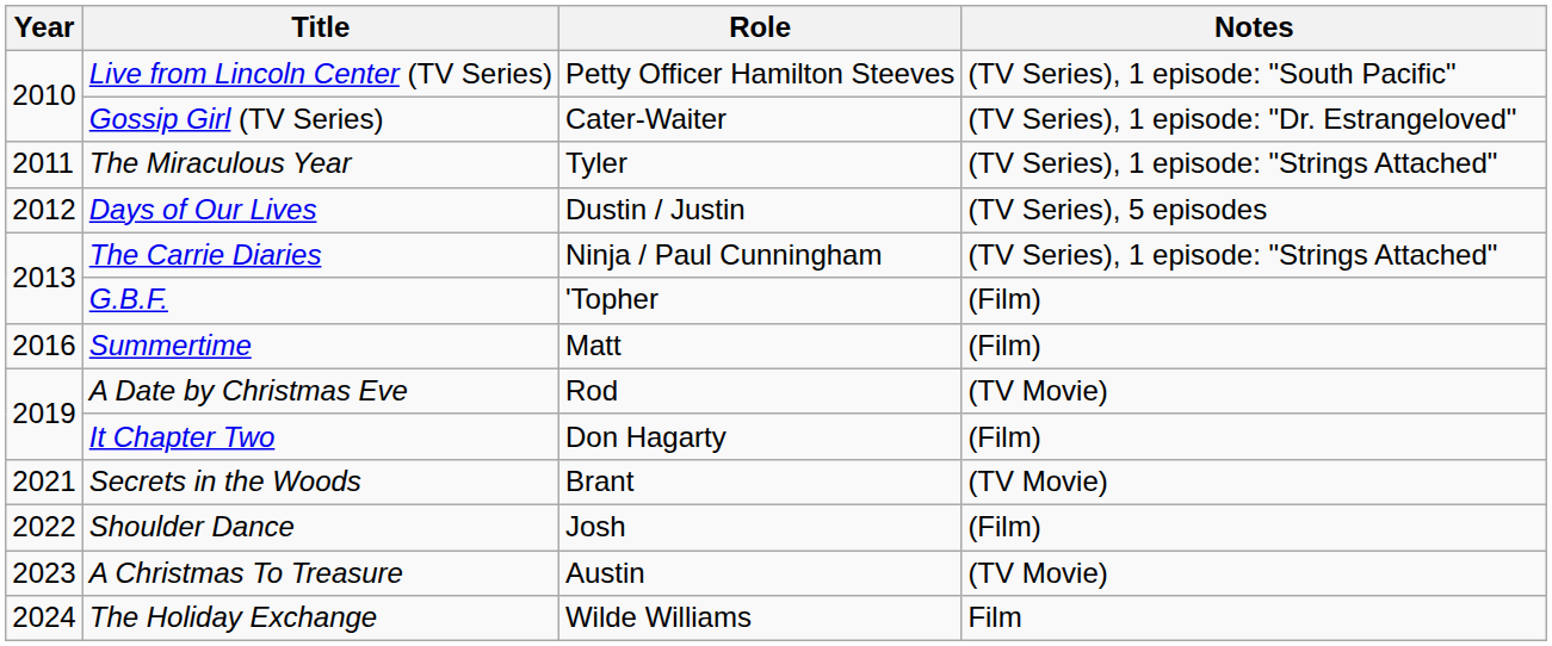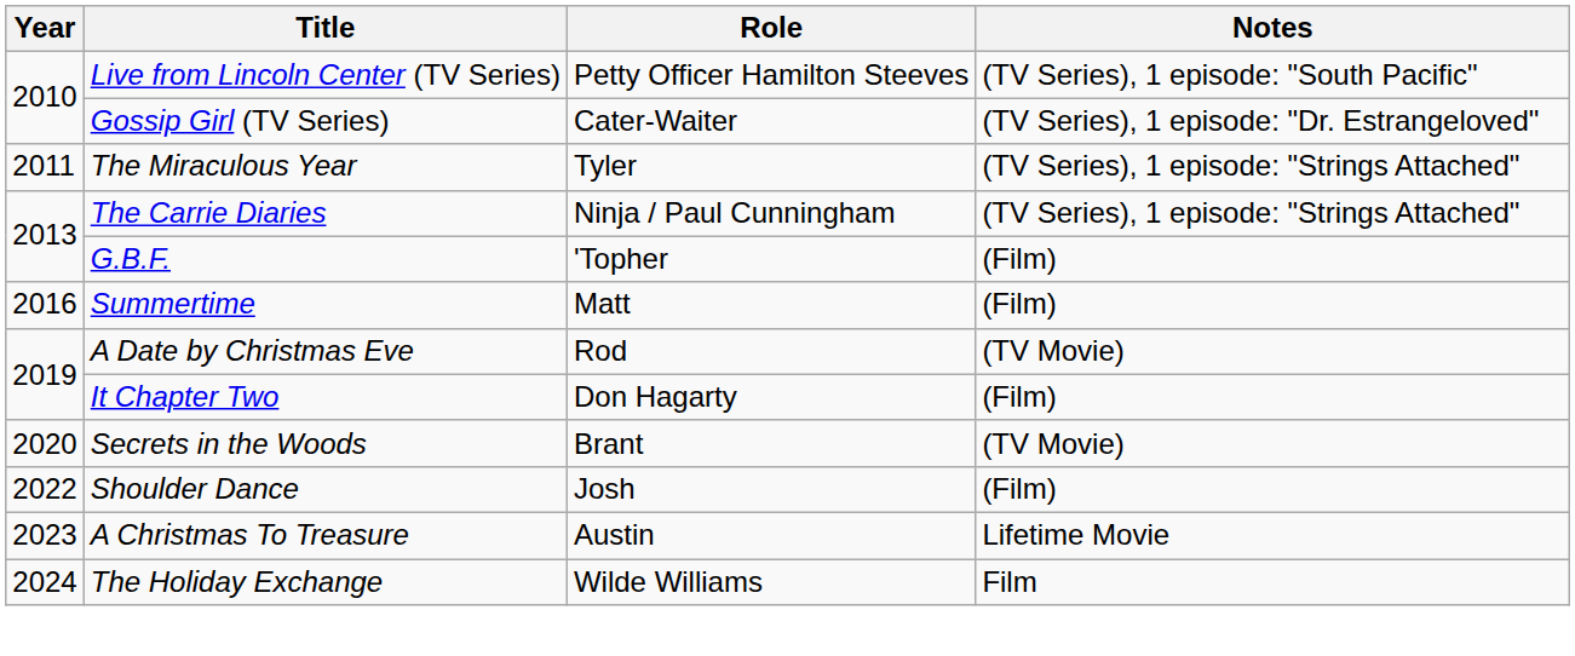- row: 2012 | Days of Our Lives | Dustin / Justin | (TV Series), 5 episodes
Secrets in the Woods | Year: 2021 -> 2020
A Christmas To Treasure | Notes: (TV Movie) -> Lifetime Movie
